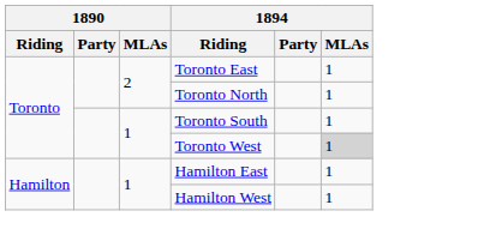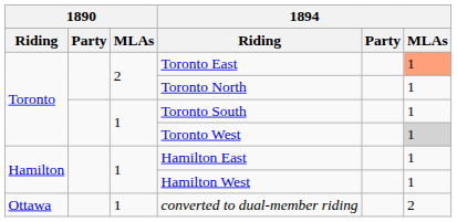Toronto East | 1894 / MLAs: no background -> lightsalmon background
+ row: Ottawa | 1 | converted to dual-member riding | 2
